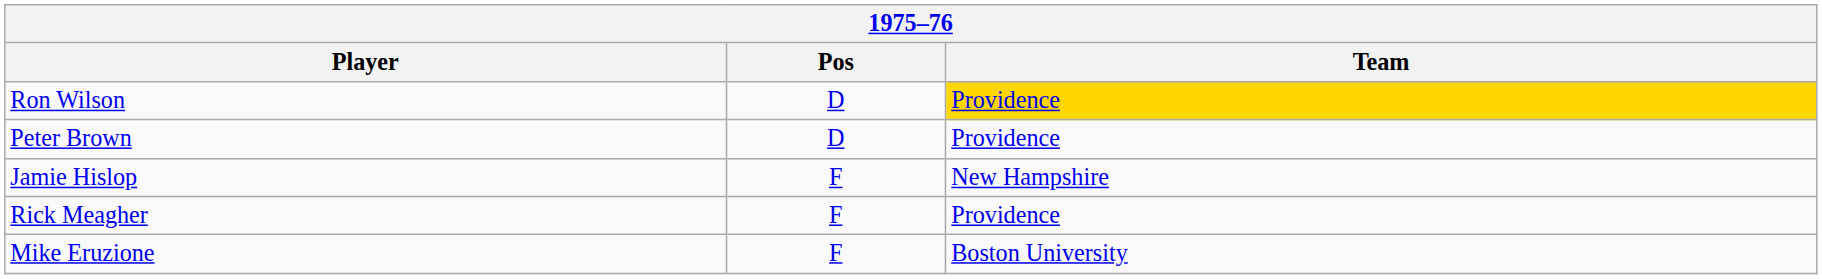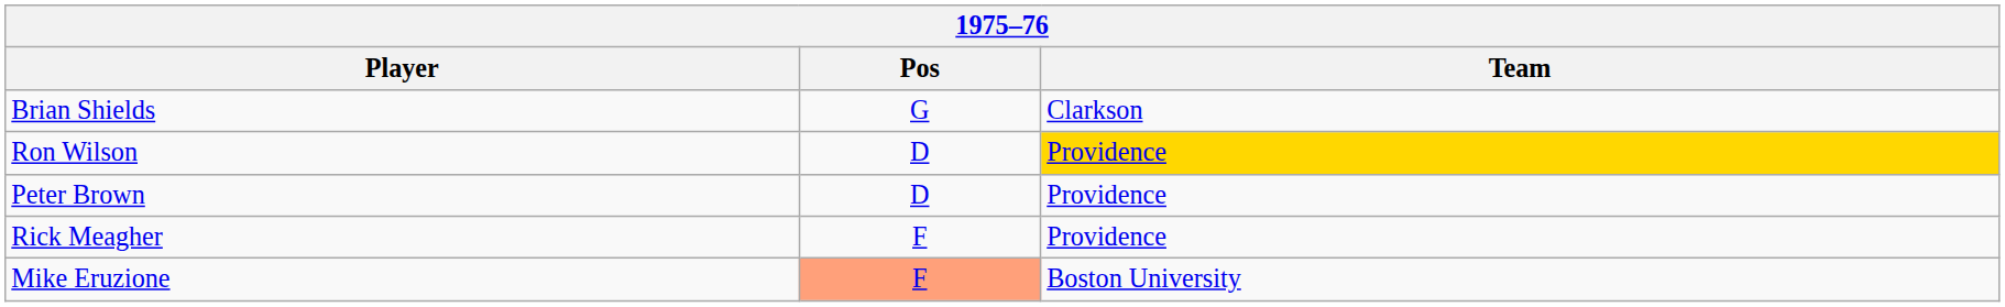+ row: Brian Shields | G | Clarkson
- row: Jamie Hislop | F | New Hampshire
Mike Eruzione | Pos: no background -> lightsalmon background
